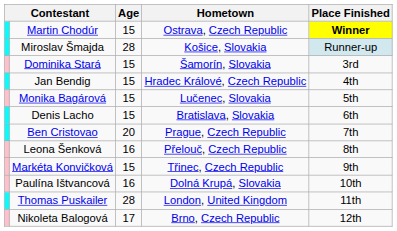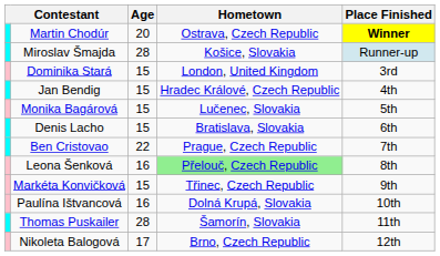Martin Chodúr | Age: 15 -> 20
Dominika Stará | Hometown: Šamorín, Slovakia -> London, United Kingdom
Ben Cristovao | Age: 20 -> 22
Leona Šenková | Hometown: no background -> lightgreen background
Thomas Puskailer | Hometown: London, United Kingdom -> Šamorín, Slovakia
